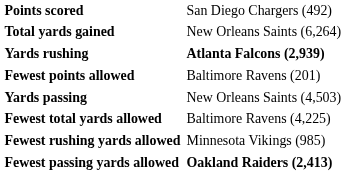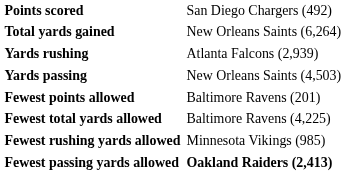Yards rushing | column 2: bold -> normal
rows swapped: Yards passing <-> Fewest points allowed
